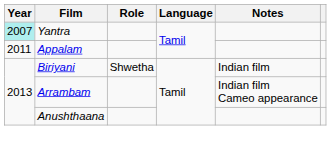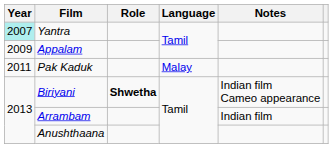Appalam | Year: 2011 -> 2009
+ row: 2011 | Pak Kaduk | Malay
Biriyani | Role: normal -> bold
Biriyani | Notes: Indian film -> Indian film Cameo appearance
Arrambam | Notes: Indian film Cameo appearance -> Indian film
